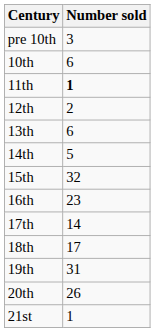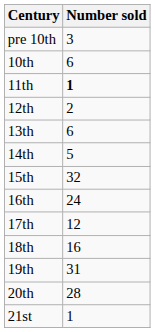16th | Number sold: 23 -> 24
17th | Number sold: 14 -> 12
18th | Number sold: 17 -> 16
20th | Number sold: 26 -> 28
